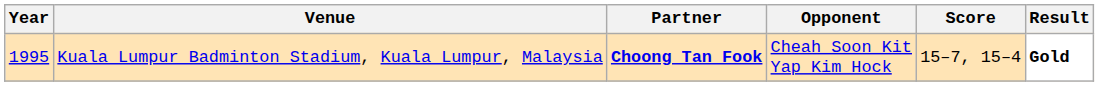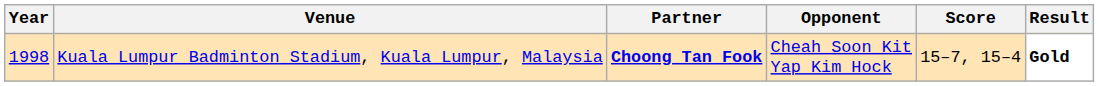Kuala Lumpur Badminton Stadium, Kuala Lumpur, Malaysia | Year: 1995 -> 1998
